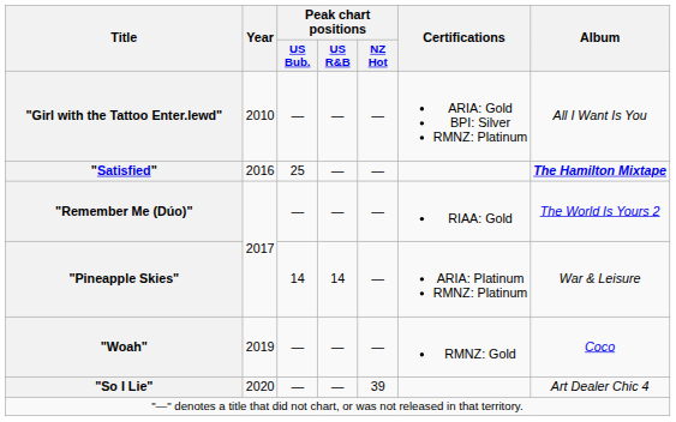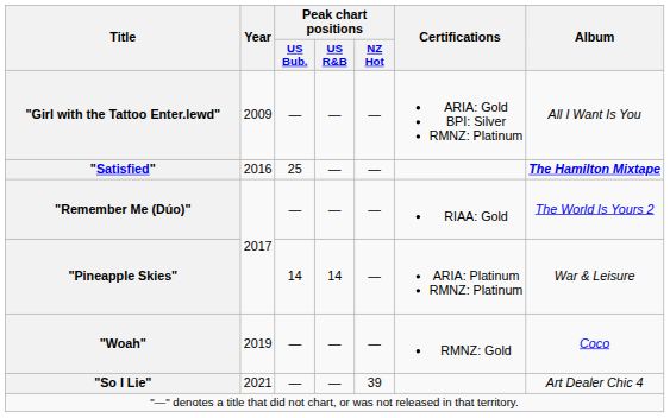"Girl with the Tattoo Enter.lewd" | Year: 2010 -> 2009
"So I Lie" | Year: 2020 -> 2021
